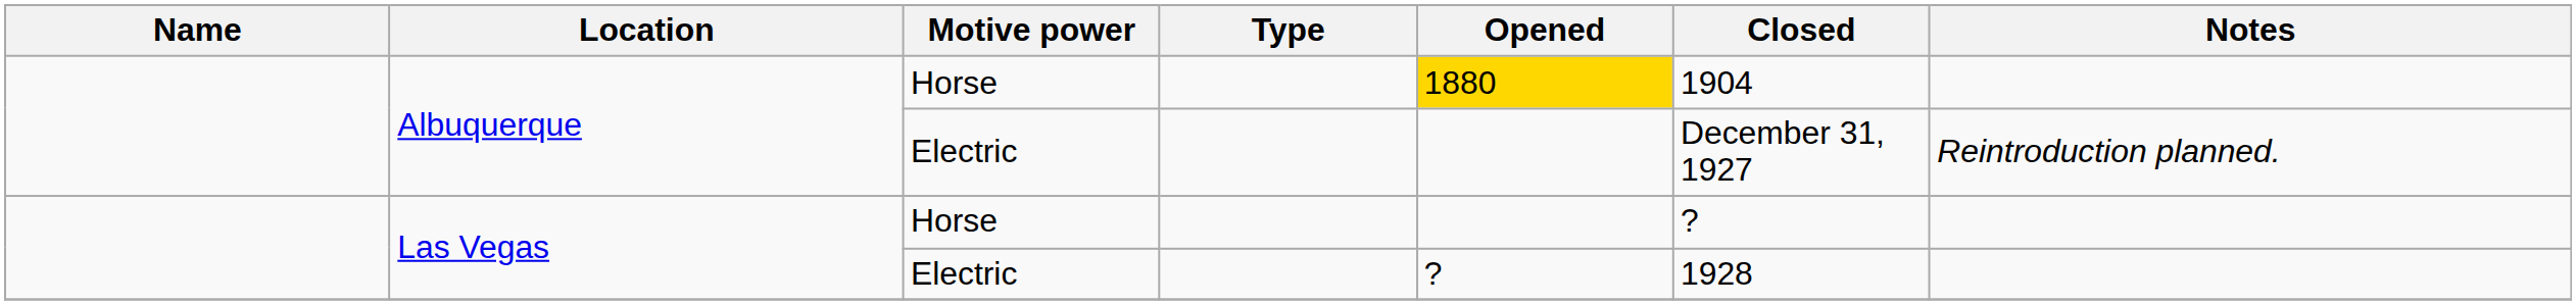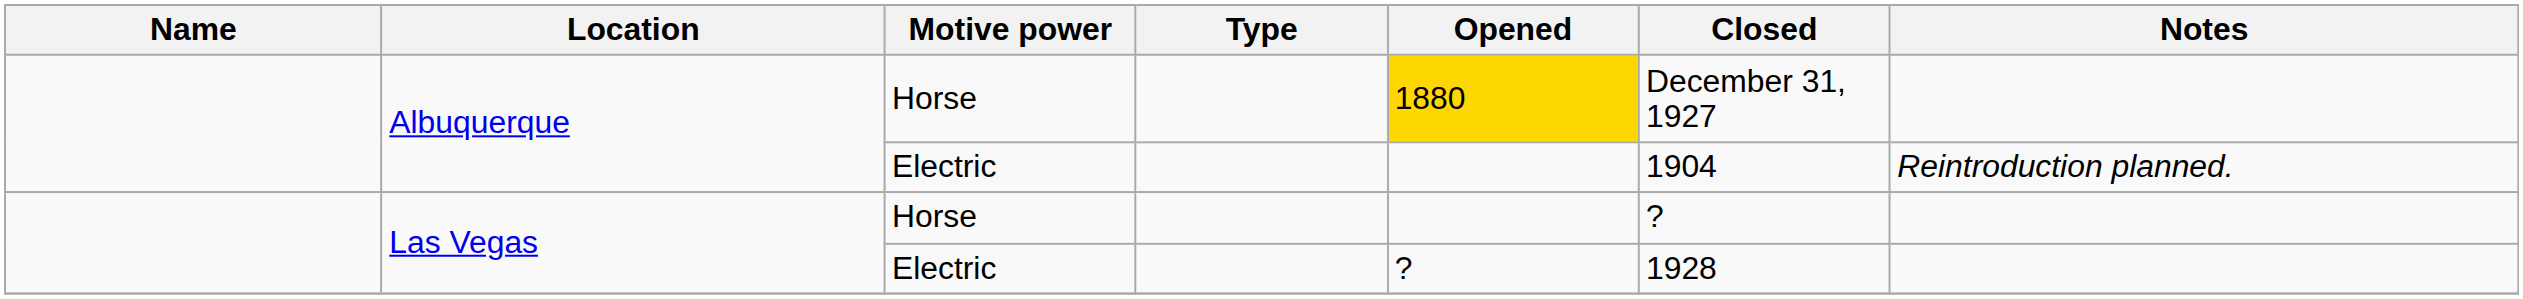Albuquerque / Horse | Closed: 1904 -> December 31, 1927
Albuquerque / Electric | Closed: December 31, 1927 -> 1904
